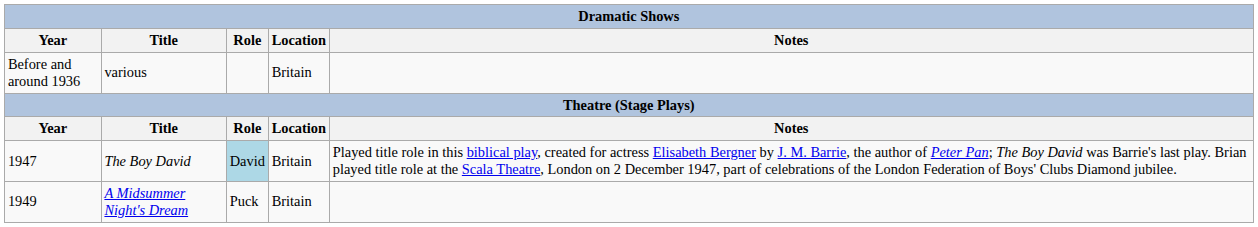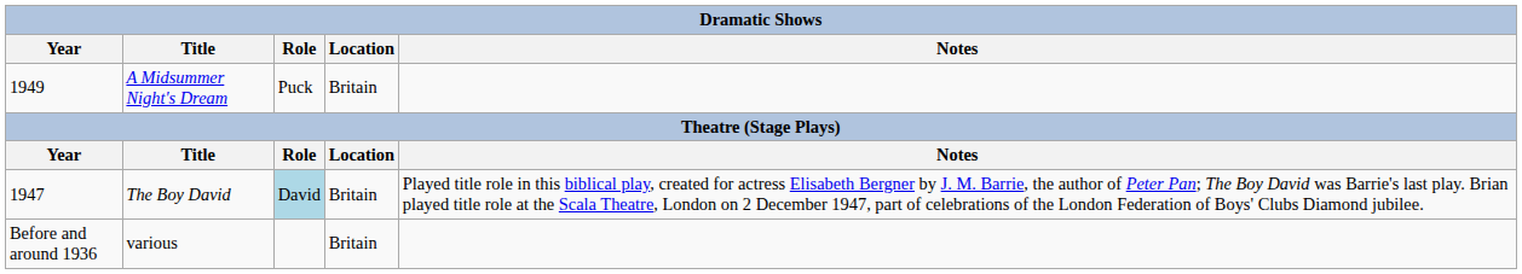rows swapped: various <-> A Midsummer Night's Dream
